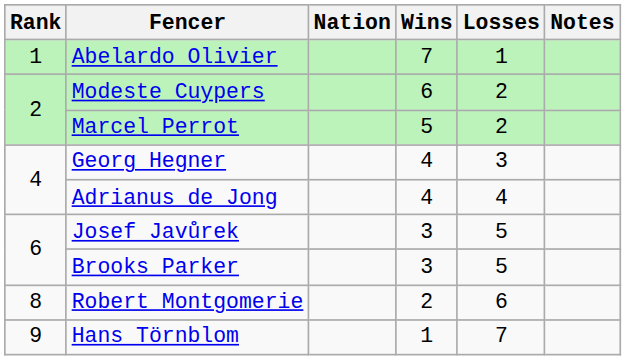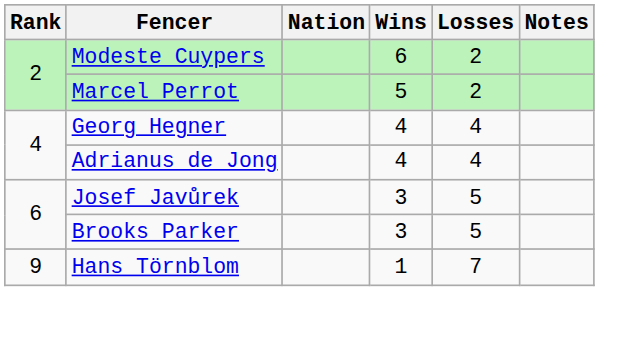- row: 1 | Abelardo Olivier | 7 | 1
Georg Hegner | Losses: 3 -> 4
- row: 8 | Robert Montgomerie | 2 | 6
